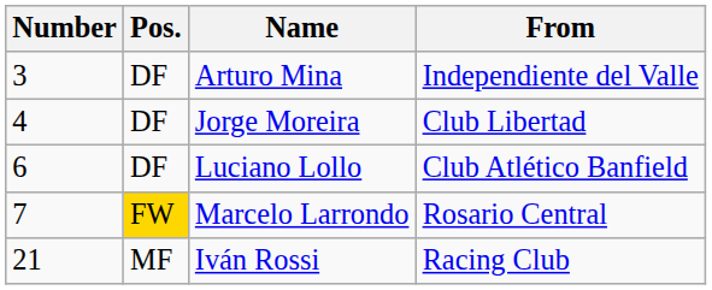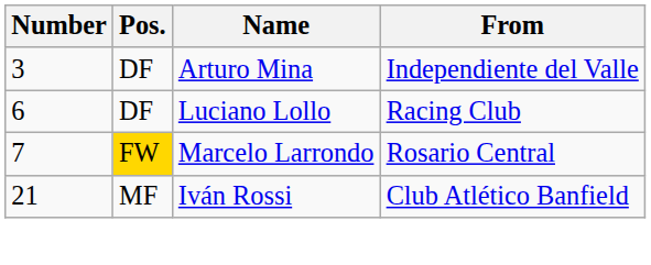- row: 4 | DF | Jorge Moreira | Club Libertad
Luciano Lollo | From: Club Atlético Banfield -> Racing Club
Iván Rossi | From: Racing Club -> Club Atlético Banfield
